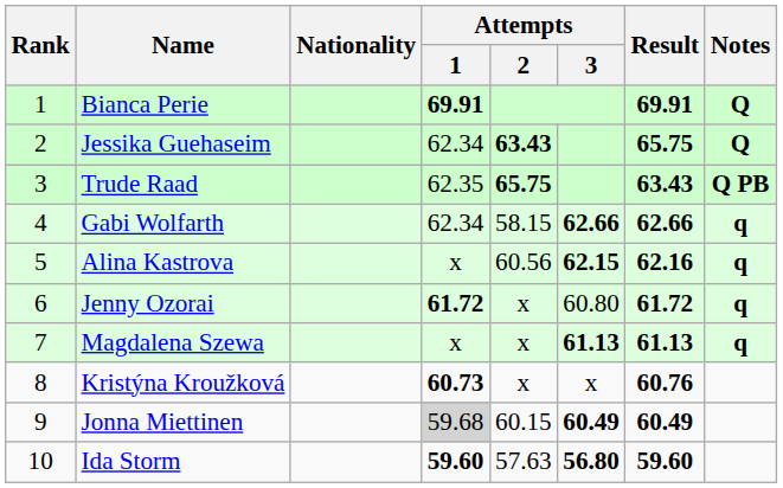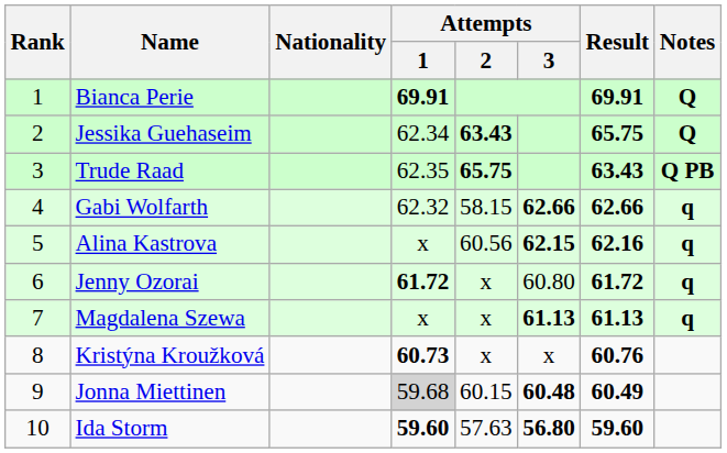Gabi Wolfarth | Attempts / 1: 62.34 -> 62.32
Jonna Miettinen | Attempts / 3: 60.49 -> 60.48
